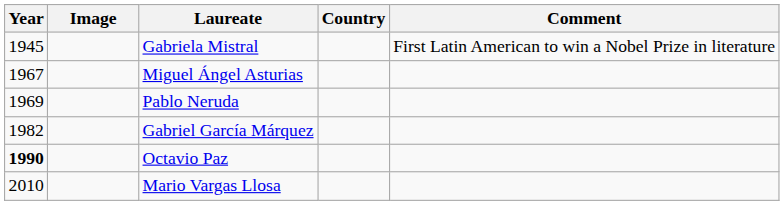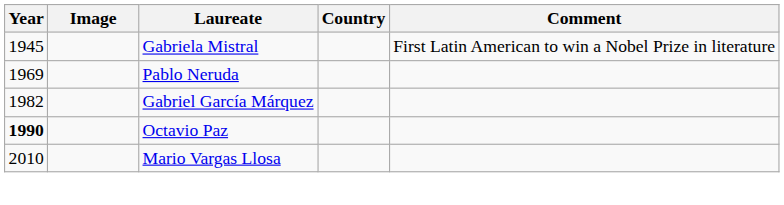- row: 1967 | Miguel Ángel Asturias
